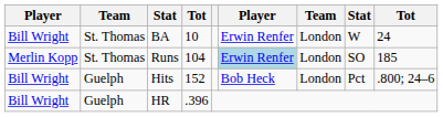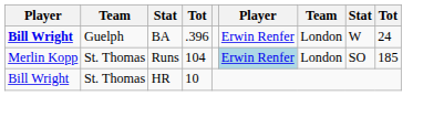BA | column 1: normal -> bold
BA | column 2: St. Thomas -> Guelph
BA | column 4: 10 -> .396
- row: Bill Wright | Guelph | Hits | 152 | Bob Heck | London | Pct | .800; 24–6
HR | column 2: Guelph -> St. Thomas
HR | column 4: .396 -> 10
